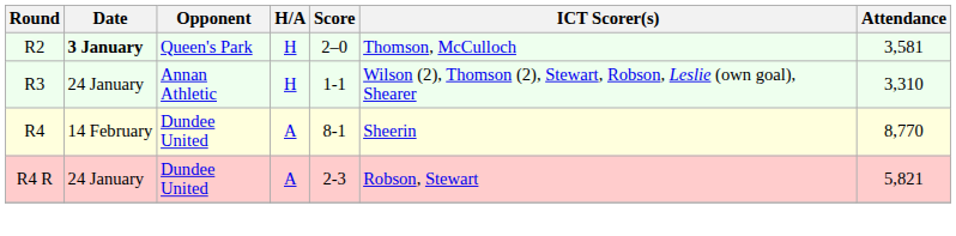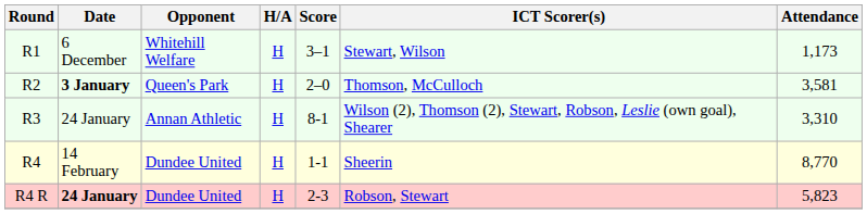+ row: R1 | 6 December | Whitehill Welfare | H | 3–1 | Stewart, Wilson | 1,173
R3 | Score: 1-1 -> 8-1
R4 | H/A: A -> H
R4 | Score: 8-1 -> 1-1
R4 R | Date: normal -> bold
R4 R | H/A: A -> H
R4 R | Attendance: 5,821 -> 5,823
